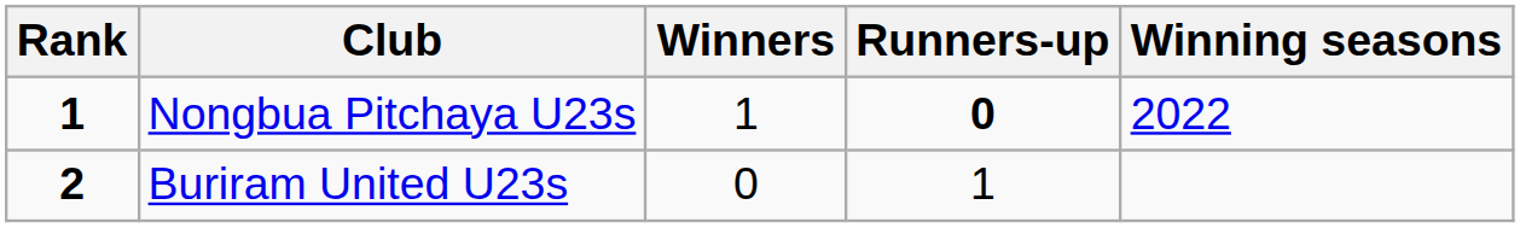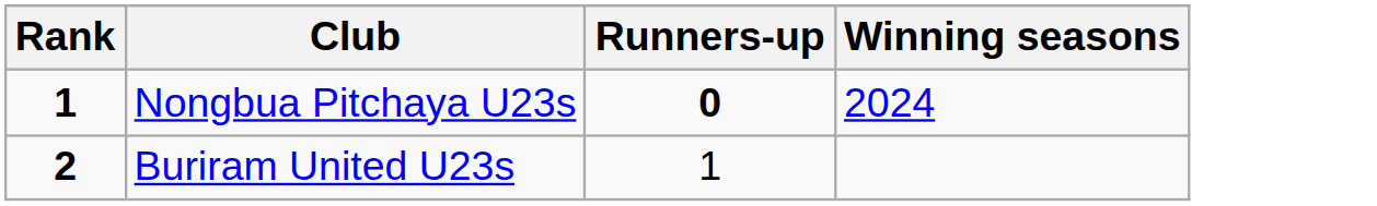- column: Winners | 1 | 0
Nongbua Pitchaya U23s | Winning seasons: 2022 -> 2024
